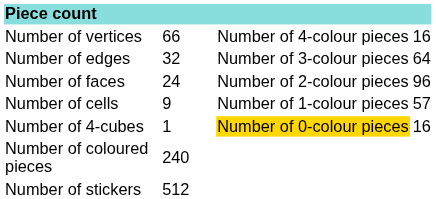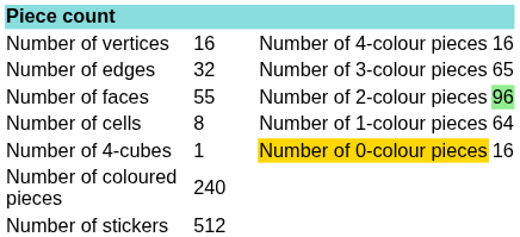Number of vertices | column 2: 66 -> 16
Number of edges | column 4: 64 -> 65
Number of faces | column 2: 24 -> 55
Number of faces | column 4: no background -> lightgreen background
Number of cells | column 2: 9 -> 8
Number of cells | column 4: 57 -> 64
